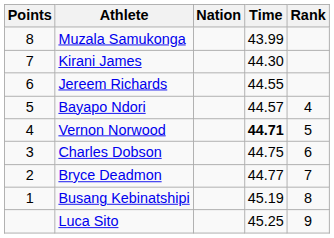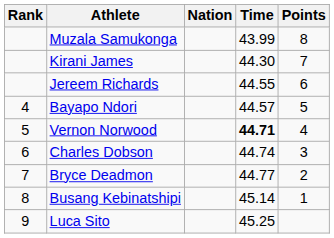columns swapped: Rank <-> Points
Charles Dobson | Time: 44.75 -> 44.74
Busang Kebinatshipi | Time: 45.19 -> 45.14
